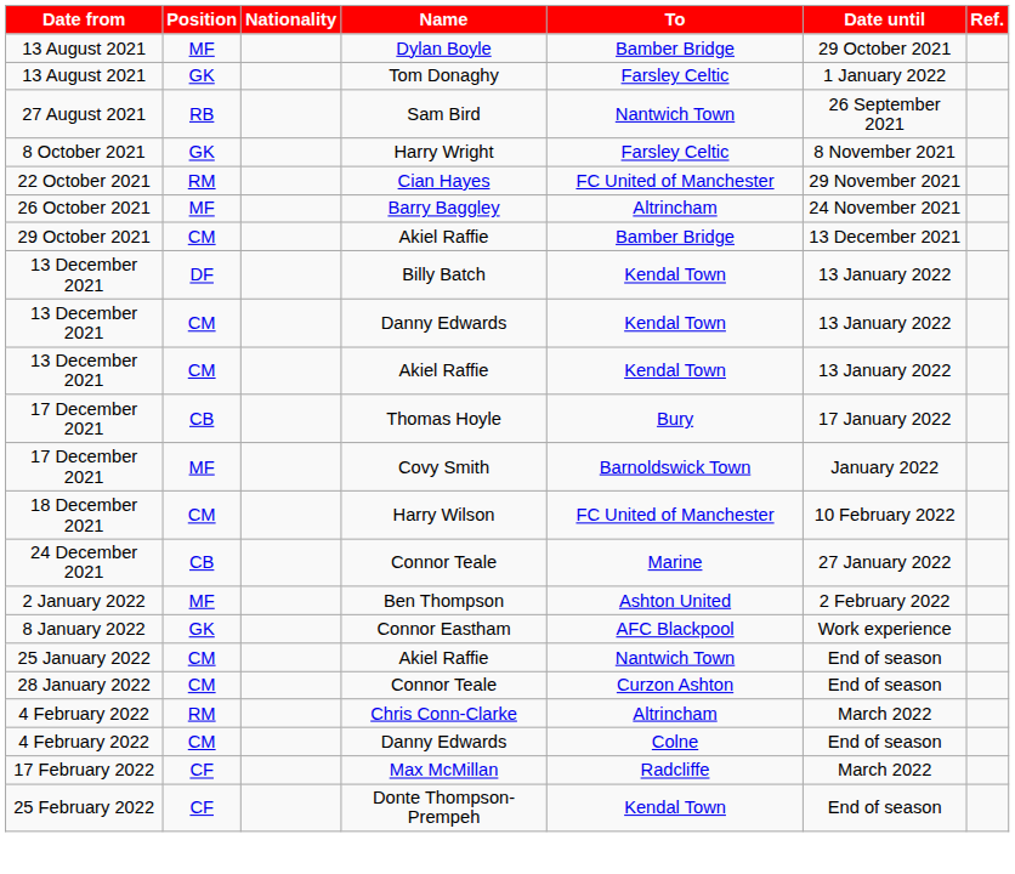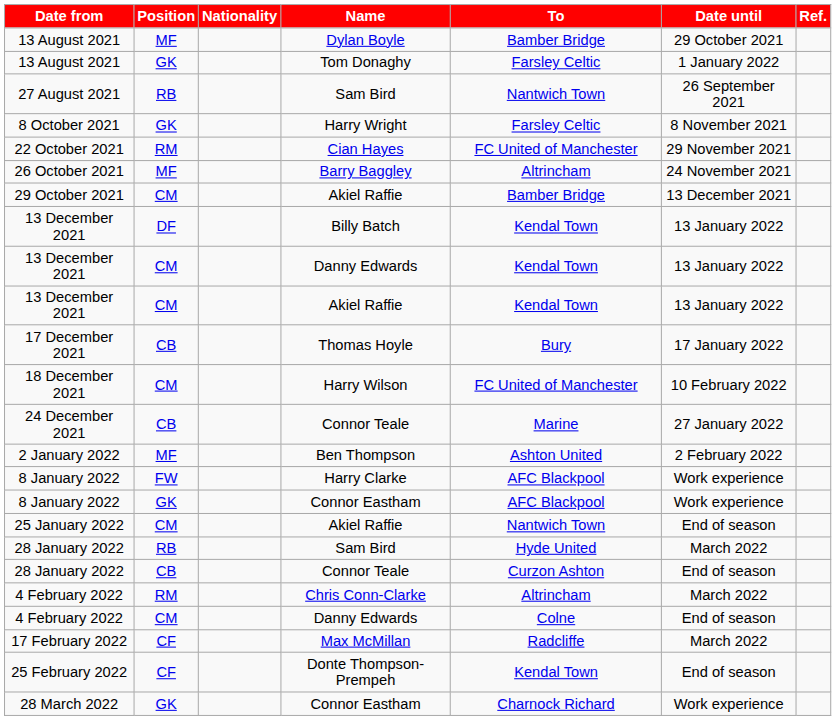- row: 17 December 2021 | MF | Covy Smith | Barnoldswick Town | January 2022
+ row: 8 January 2022 | FW | Harry Clarke | AFC Blackpool | Work experience
+ row: 28 January 2022 | RB | Sam Bird | Hyde United | March 2022
28 January 2022 / Connor Teale | Position: CM -> CB
+ row: 28 March 2022 | GK | Connor Eastham | Charnock Richard | Work experience
